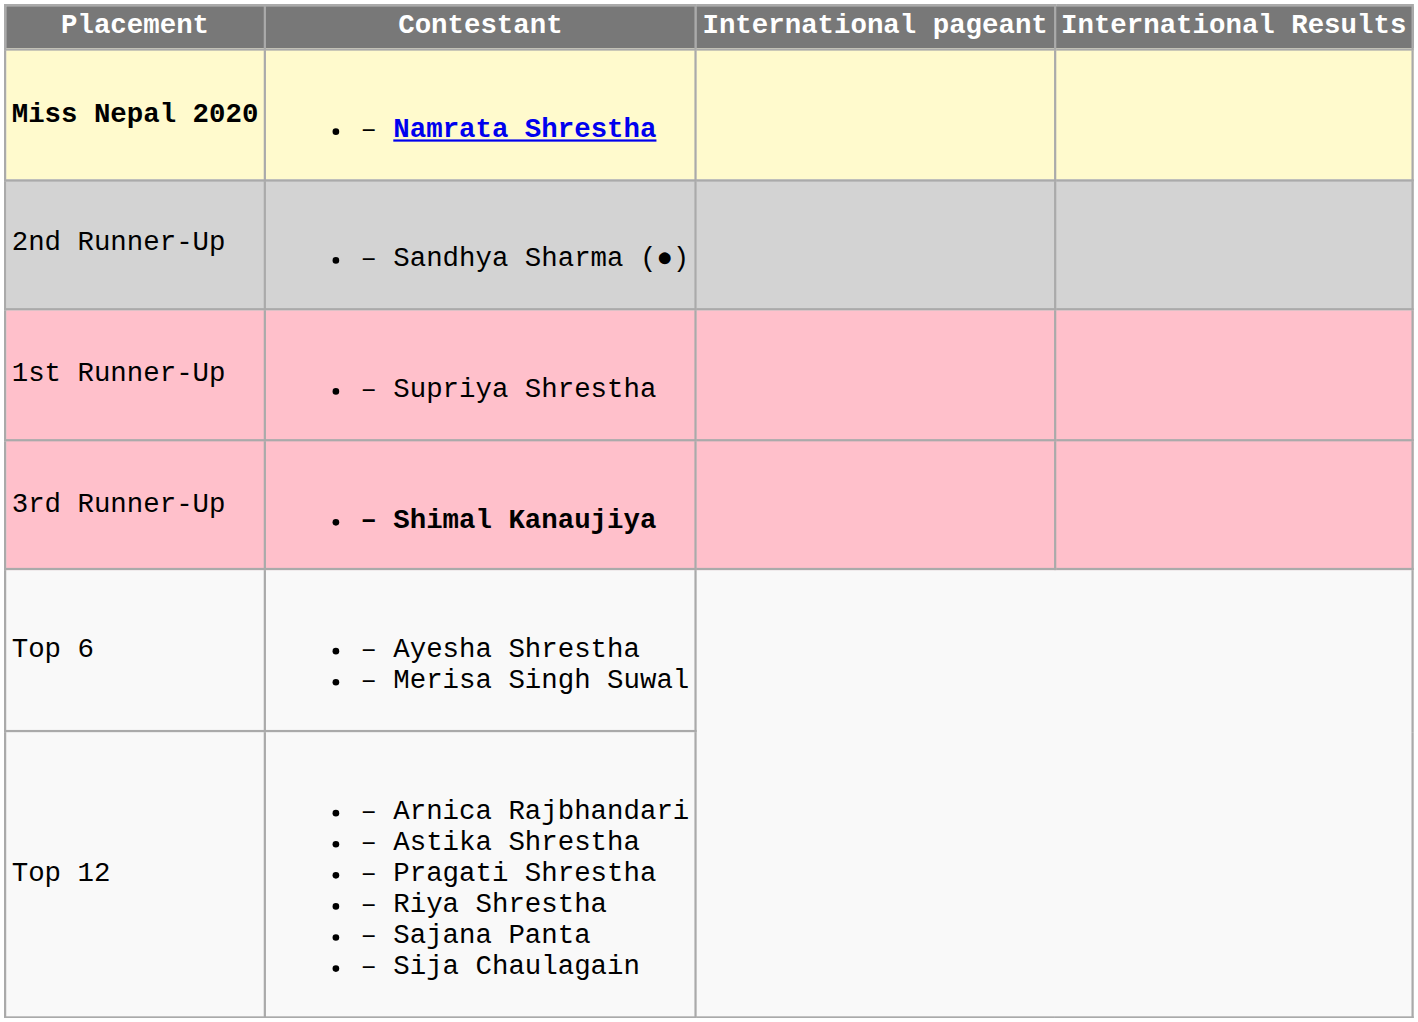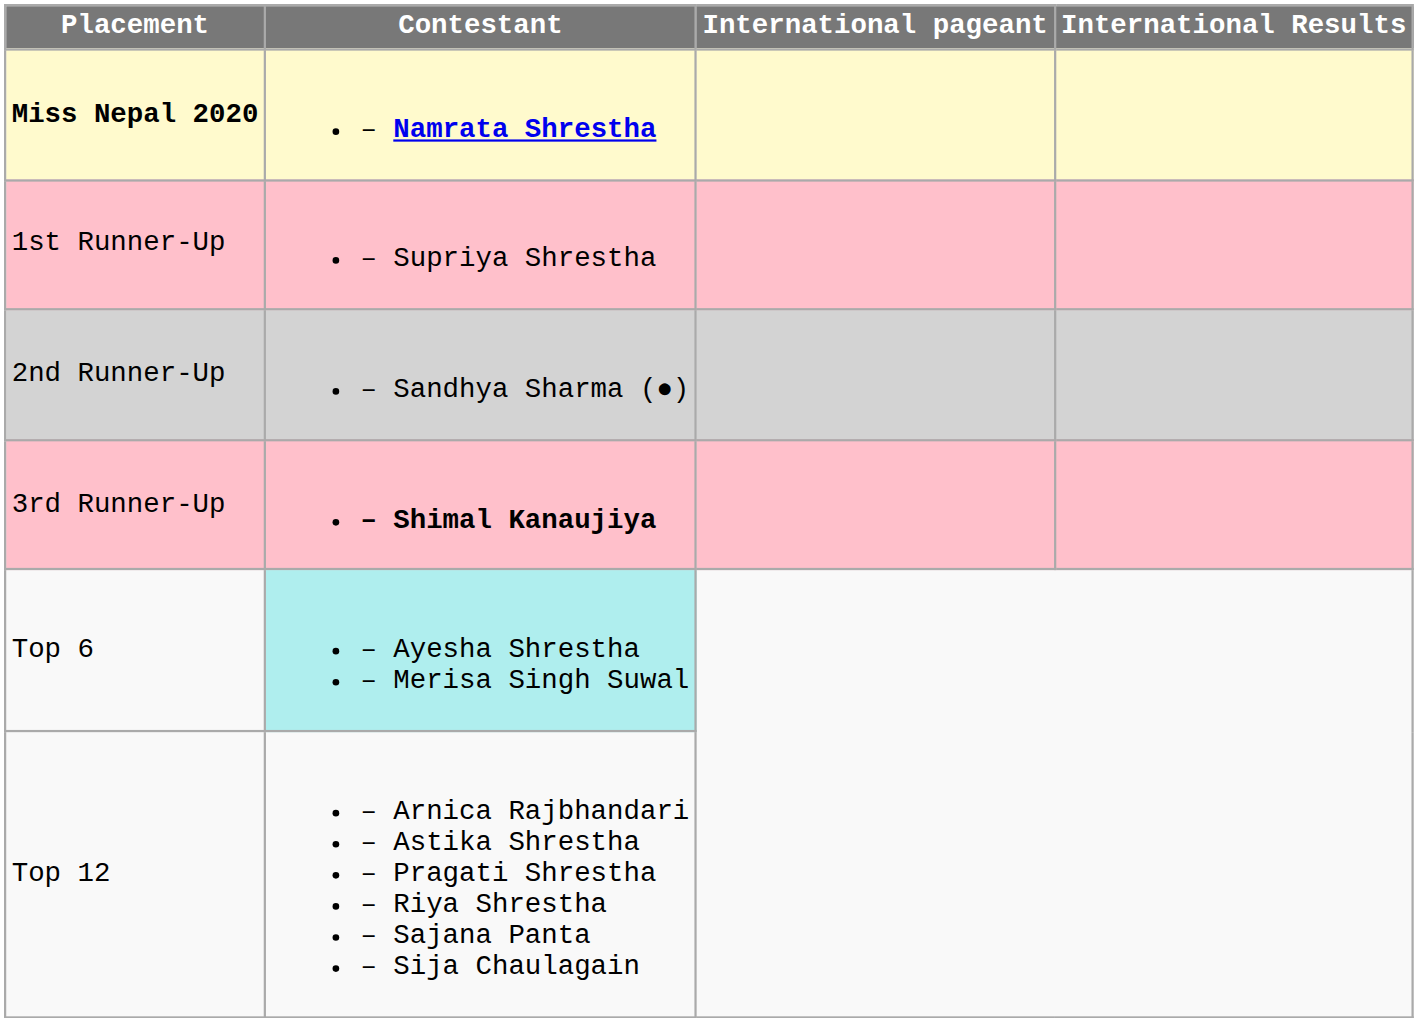rows swapped: 1st Runner-Up <-> 2nd Runner-Up
Top 6 | Contestant: no background -> paleturquoise background
